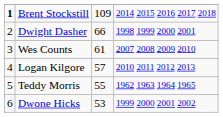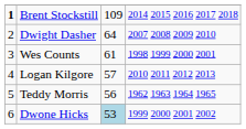Dwight Dasher | column 3: 66 -> 64
Dwight Dasher | column 4: 1998 1999 2000 2001 -> 2007 2008 2009 2010
Wes Counts | column 4: 2007 2008 2009 2010 -> 1998 1999 2000 2001
Teddy Morris | column 3: 55 -> 56
Dwone Hicks | column 3: no background -> lightblue background
